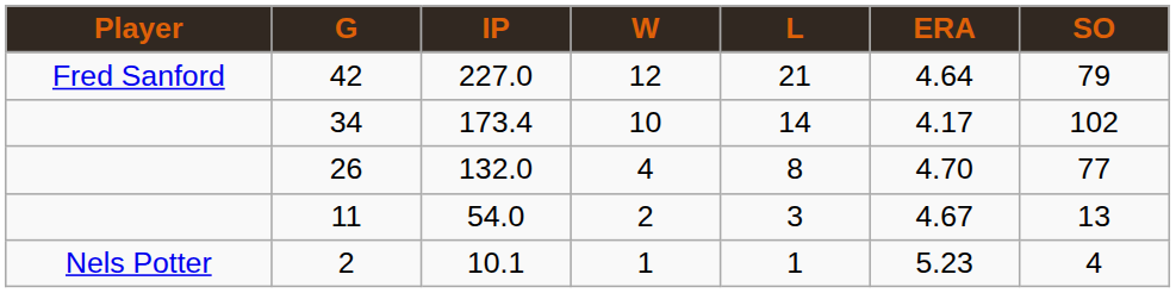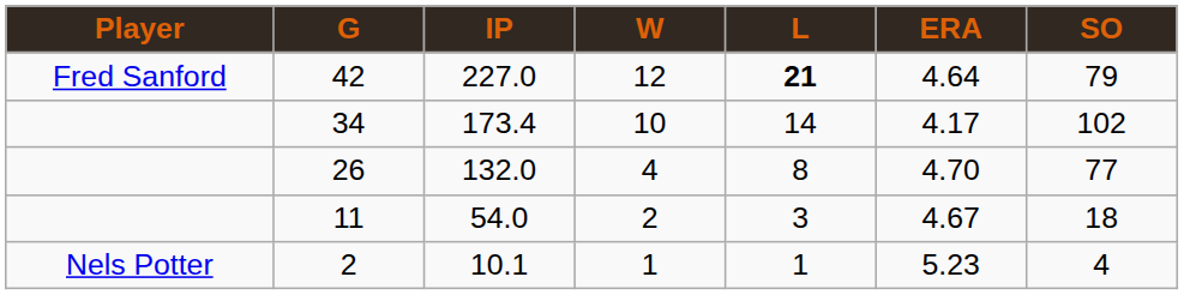42 | L: normal -> bold
11 | SO: 13 -> 18
